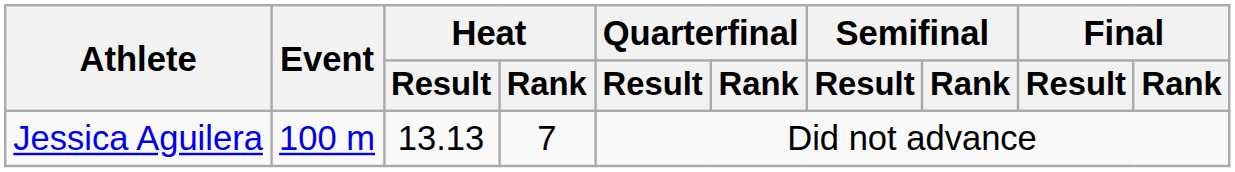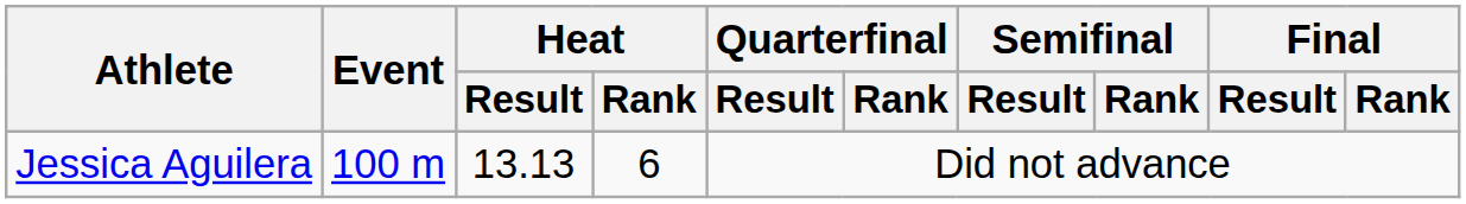Jessica Aguilera | Heat / Rank: 7 -> 6
